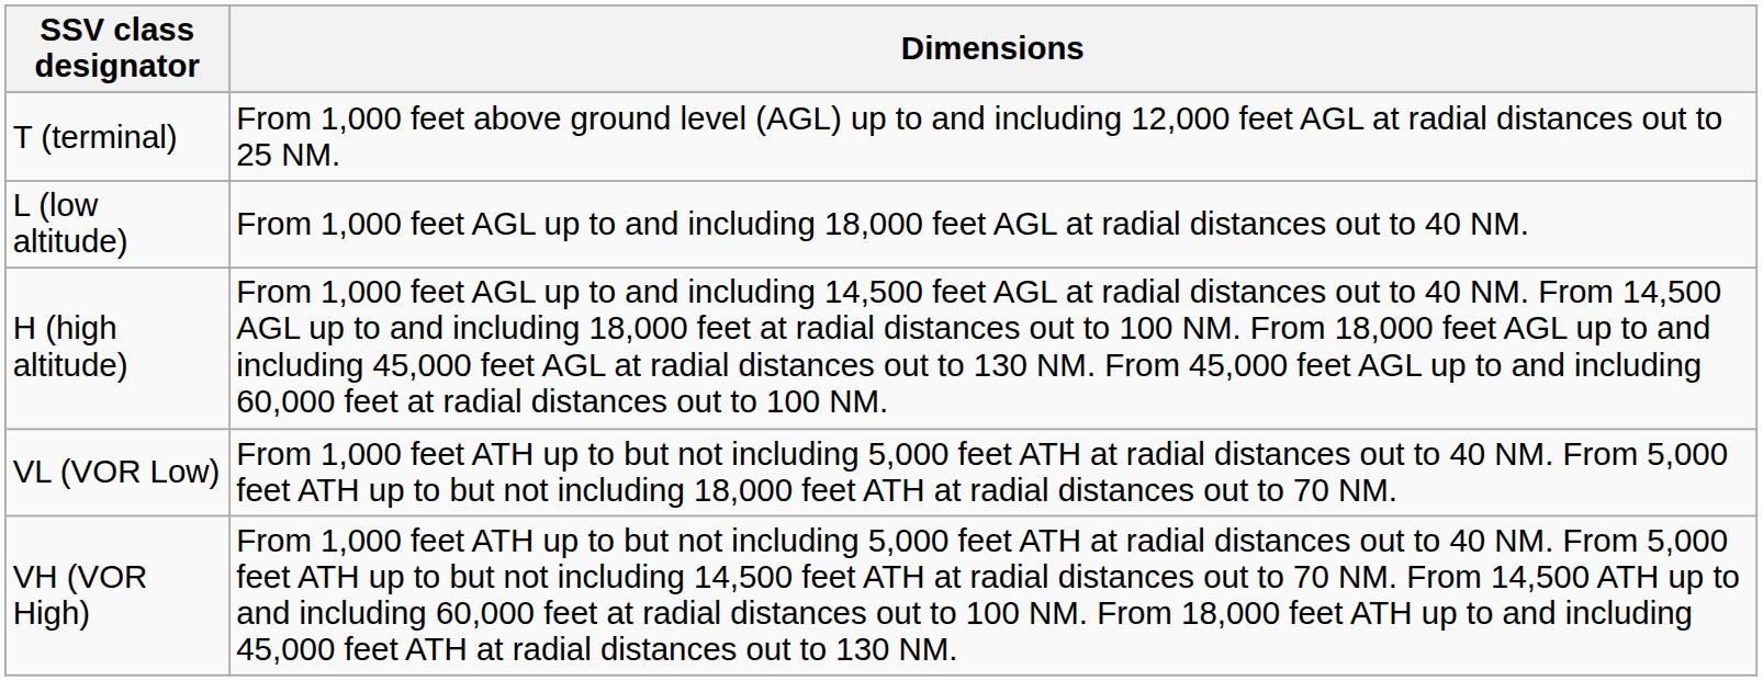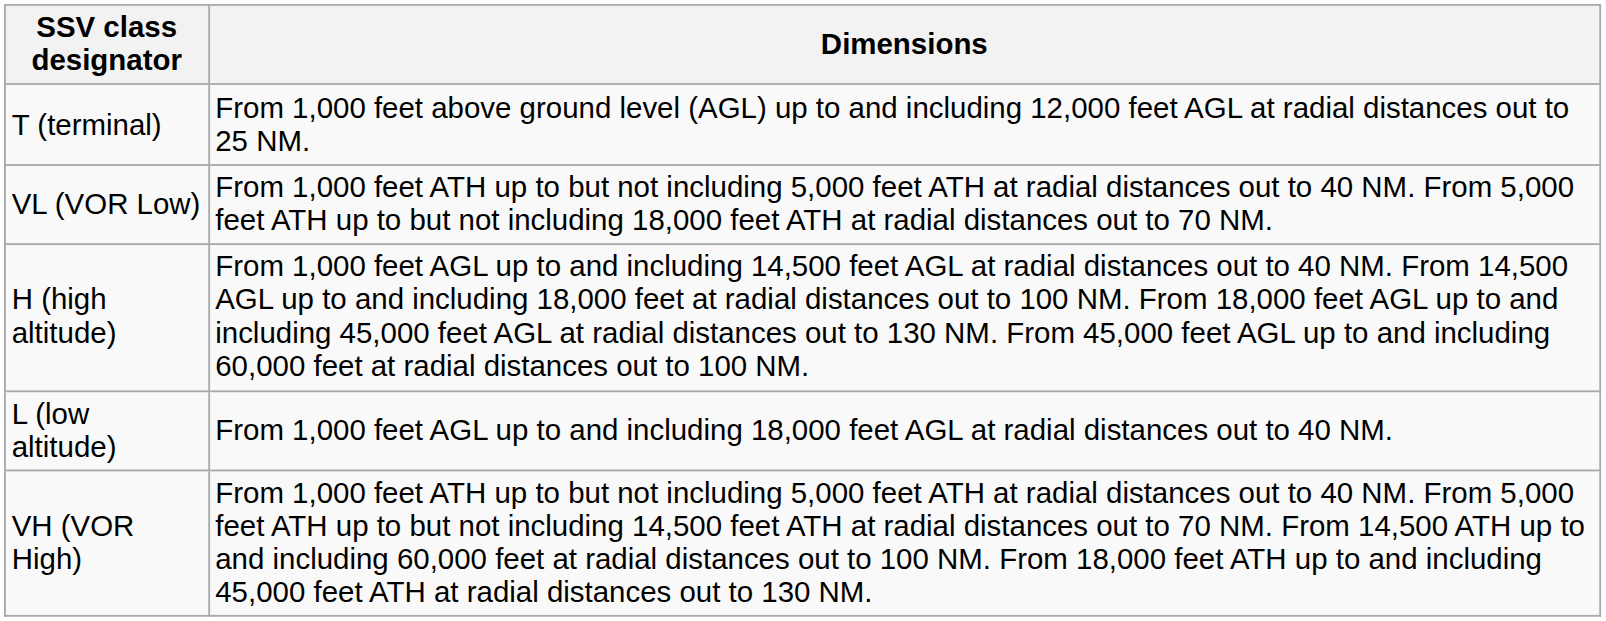rows swapped: L (low altitude) <-> VL (VOR Low)
